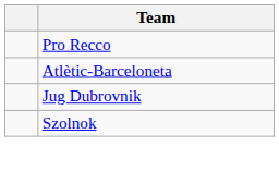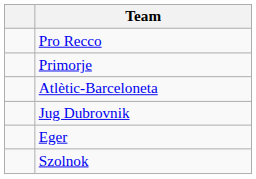+ row: Primorje
+ row: Eger
